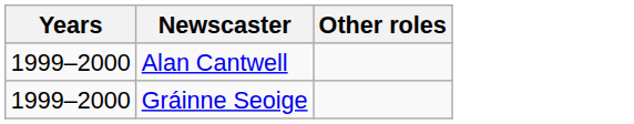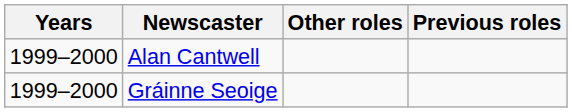+ column: Previous roles
